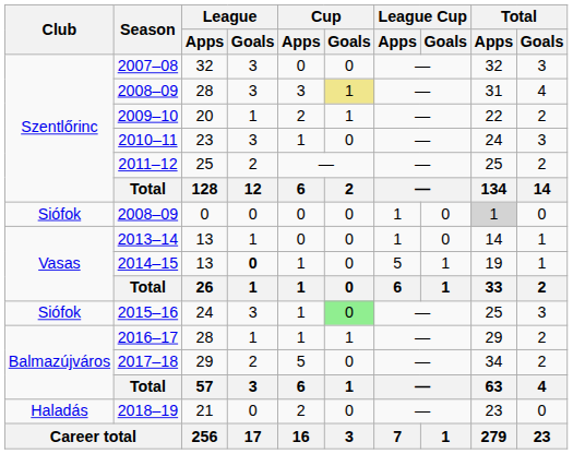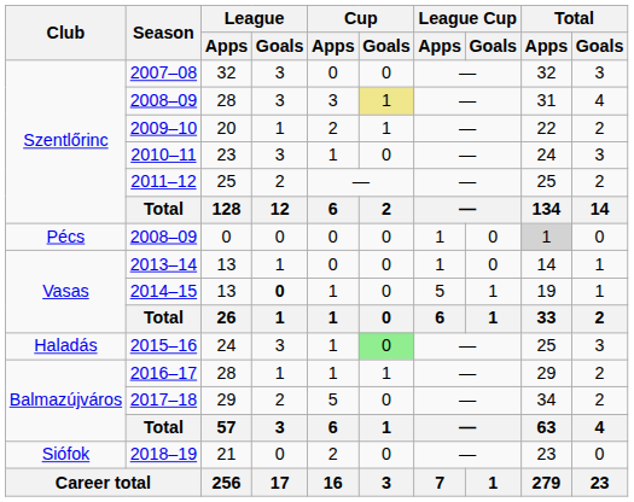2008–09 / 0 | Club: Siófok -> Pécs
2015–16 | Club: Siófok -> Haladás
2018–19 | Club: Haladás -> Siófok
